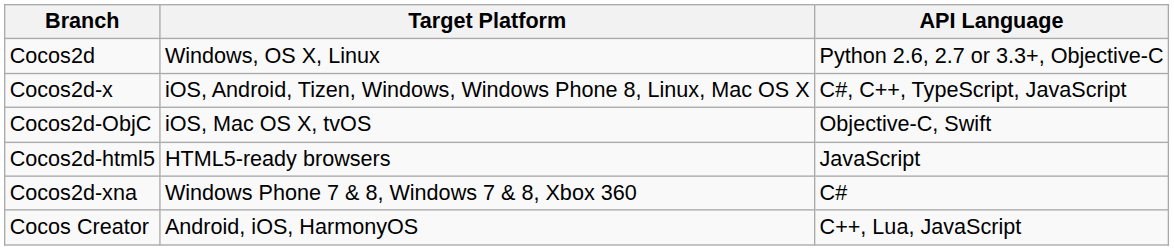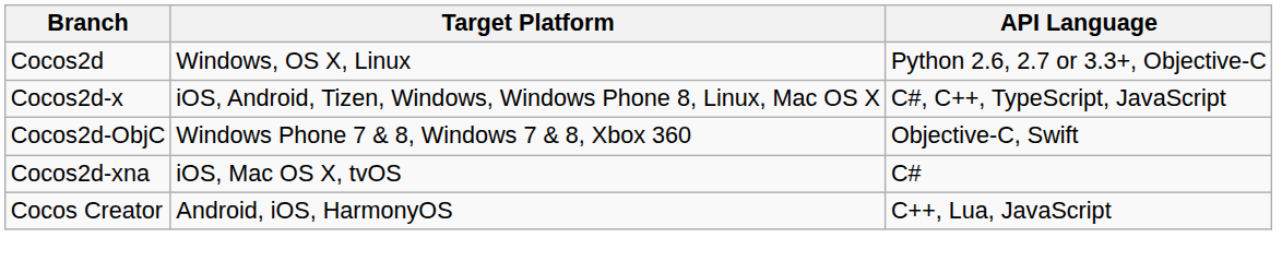Cocos2d-ObjC | Target Platform: iOS, Mac OS X, tvOS -> Windows Phone 7 & 8, Windows 7 & 8, Xbox 360
- row: Cocos2d-html5 | HTML5-ready browsers | JavaScript
Cocos2d-xna | Target Platform: Windows Phone 7 & 8, Windows 7 & 8, Xbox 360 -> iOS, Mac OS X, tvOS
